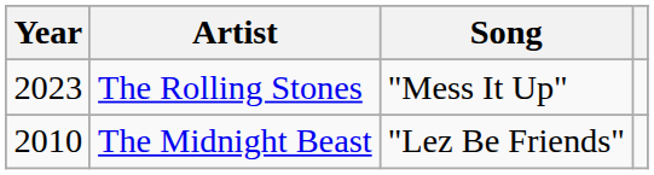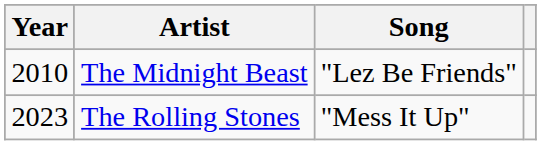rows swapped: The Midnight Beast <-> The Rolling Stones
